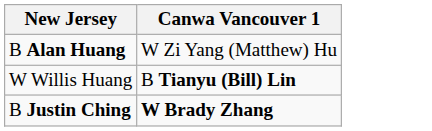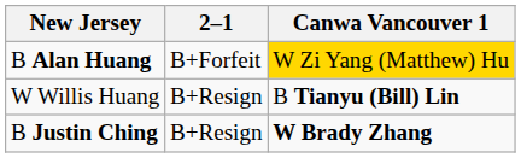+ column: 2–1 | B+Forfeit | B+Resign | B+Resign
B Alan Huang | Canwa Vancouver 1: no background -> gold background
